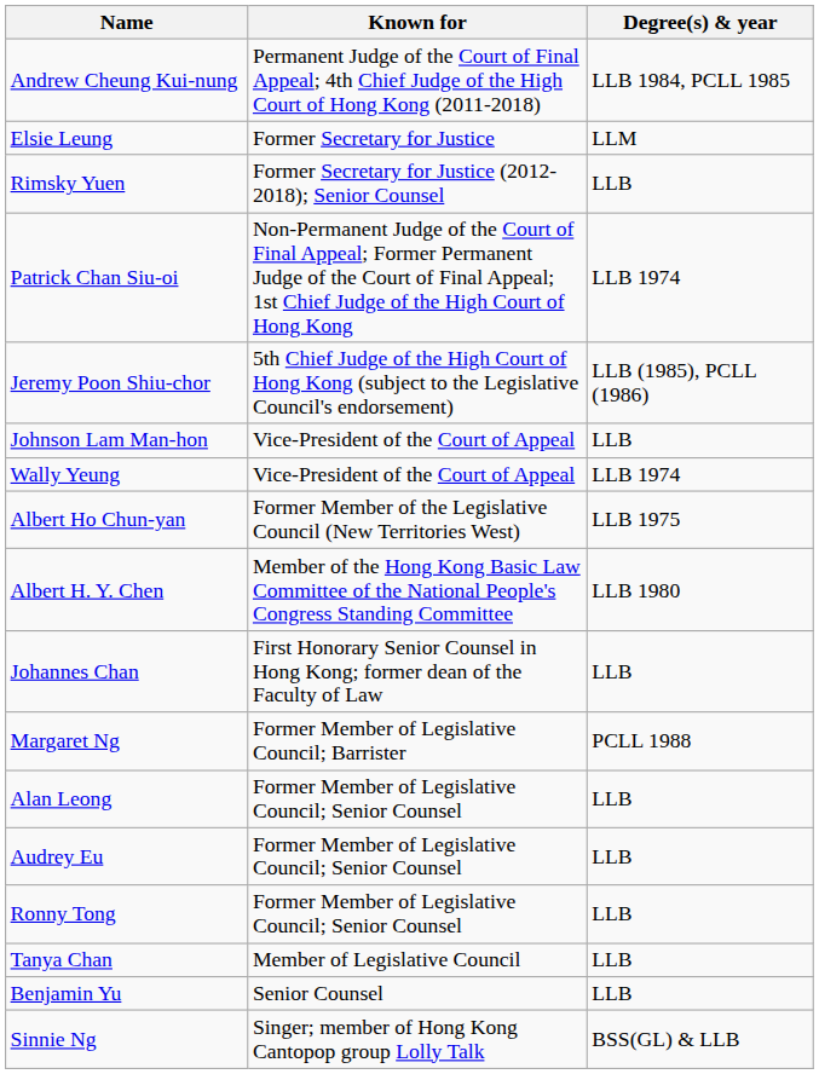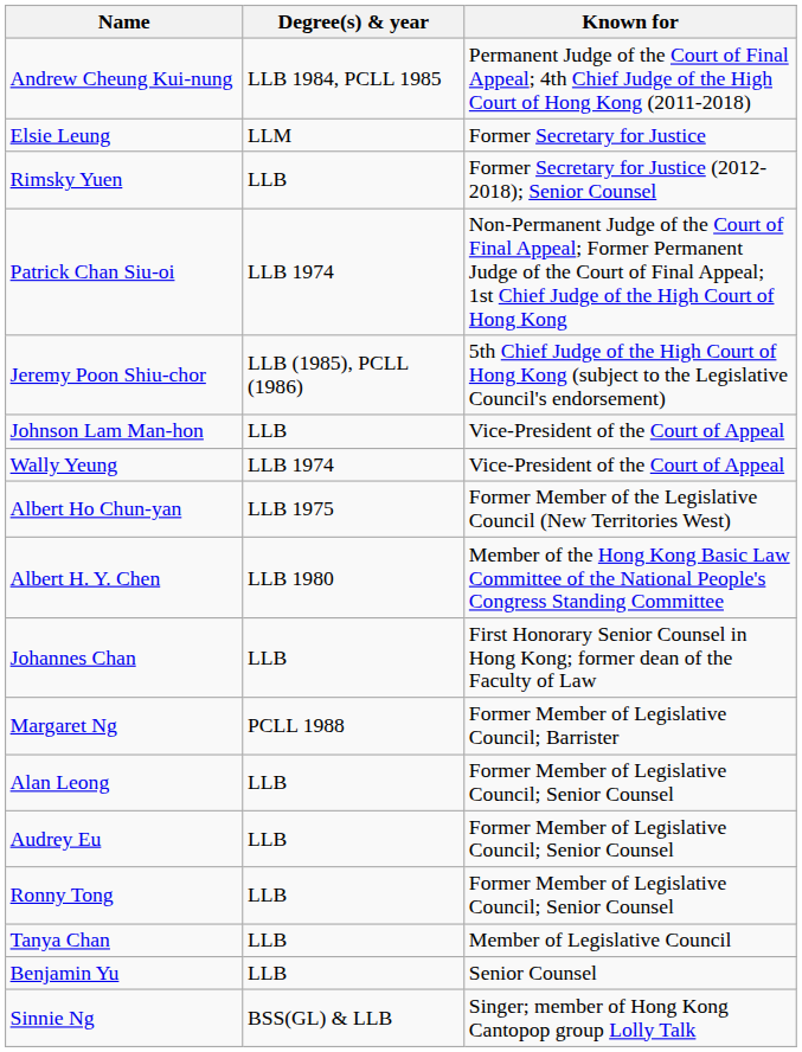columns swapped: Known for <-> Degree(s) & year
